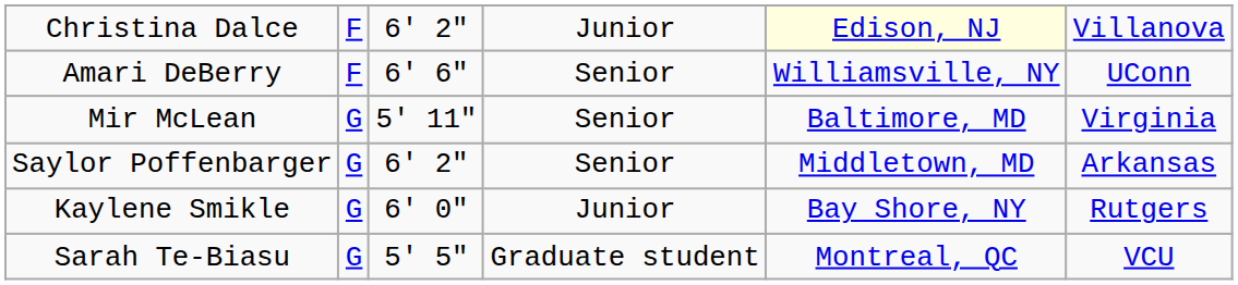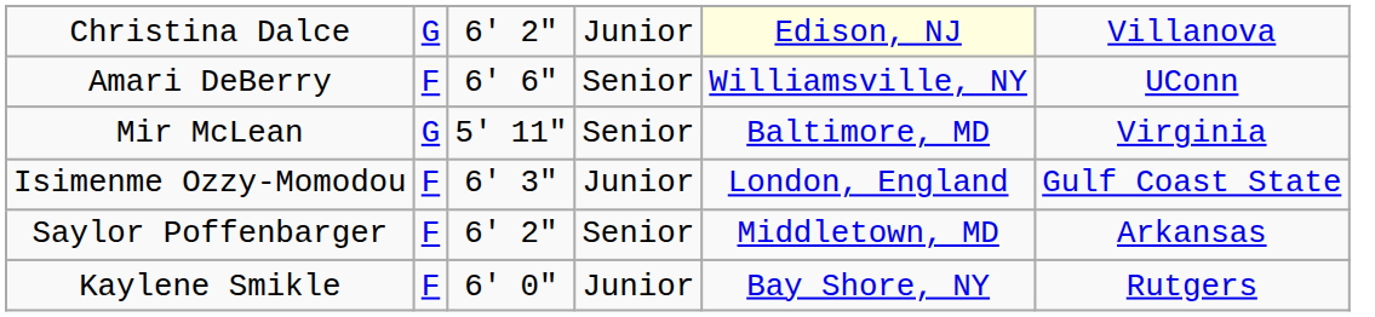Christina Dalce | column 2: F -> G
+ row: Isimenme Ozzy-Momodou | F | 6' 3" | Junior | London, England | Gulf Coast State
Saylor Poffenbarger | column 2: G -> F
Kaylene Smikle | column 2: G -> F
- row: Sarah Te-Biasu | G | 5' 5" | Graduate student | Montreal, QC | VCU
